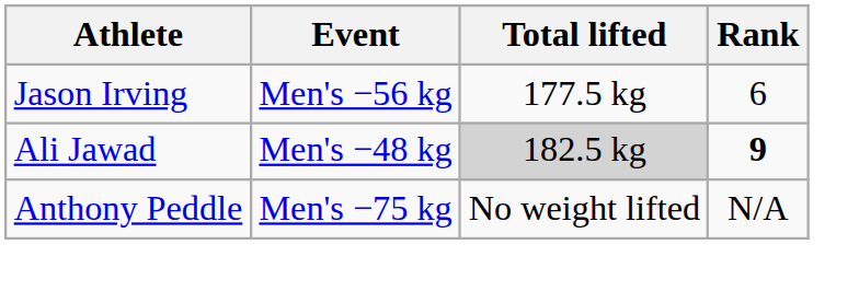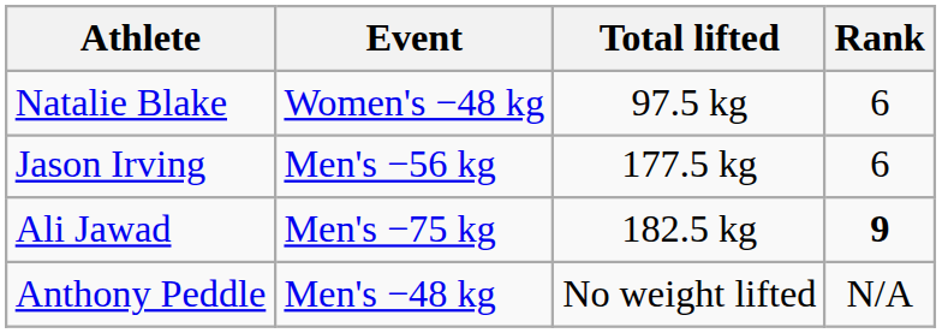+ row: Natalie Blake | Women's −48 kg | 97.5 kg | 6
Ali Jawad | Event: Men's −48 kg -> Men's −75 kg
Ali Jawad | Total lifted: lightgrey background -> no background
Anthony Peddle | Event: Men's −75 kg -> Men's −48 kg
